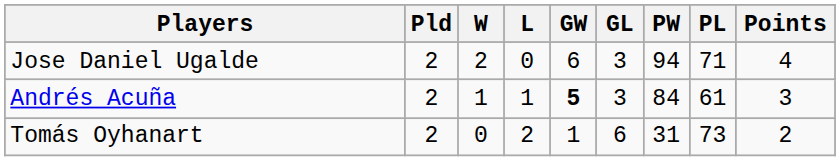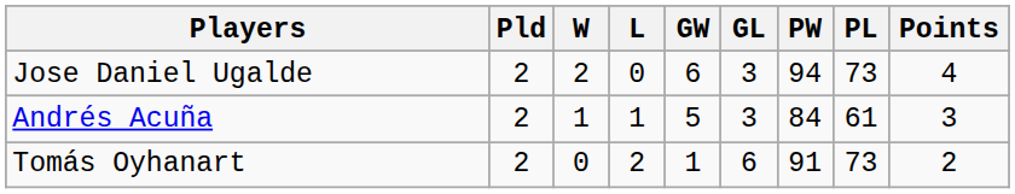Jose Daniel Ugalde | PL: 71 -> 73
Andrés Acuña | GW: bold -> normal
Tomás Oyhanart | PW: 31 -> 91
